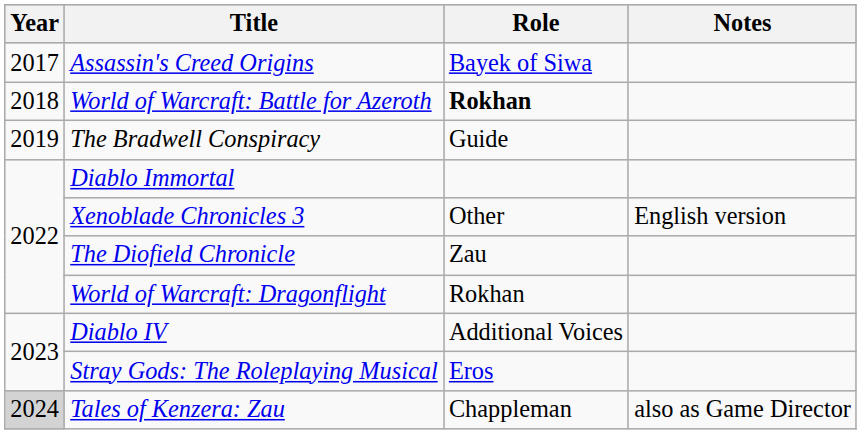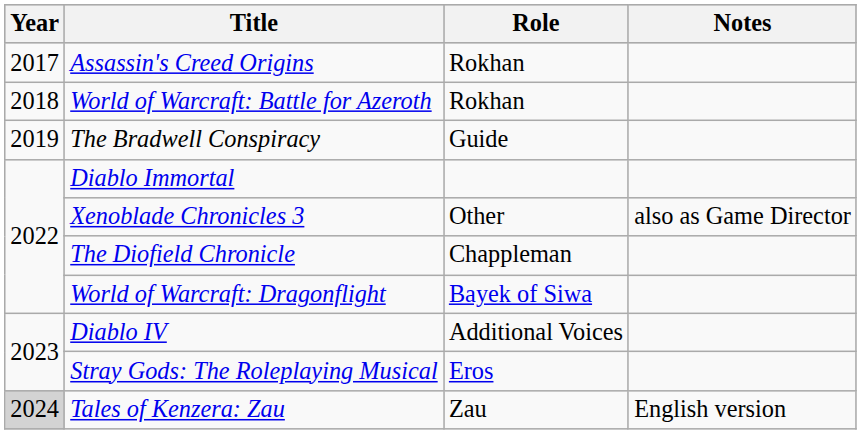Assassin's Creed Origins | Role: Bayek of Siwa -> Rokhan
World of Warcraft: Battle for Azeroth | Role: bold -> normal
Xenoblade Chronicles 3 | Notes: English version -> also as Game Director
The Diofield Chronicle | Role: Zau -> Chappleman
World of Warcraft: Dragonflight | Role: Rokhan -> Bayek of Siwa
Tales of Kenzera: Zau | Role: Chappleman -> Zau
Tales of Kenzera: Zau | Notes: also as Game Director -> English version
